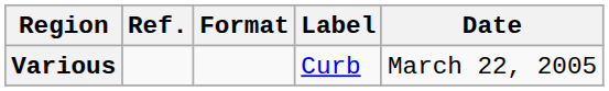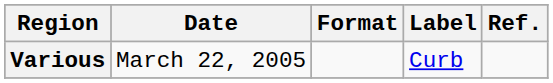columns swapped: Date <-> Ref.
